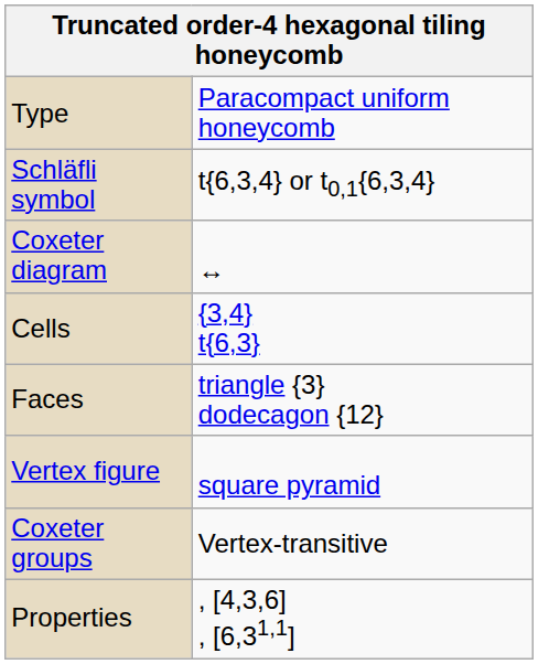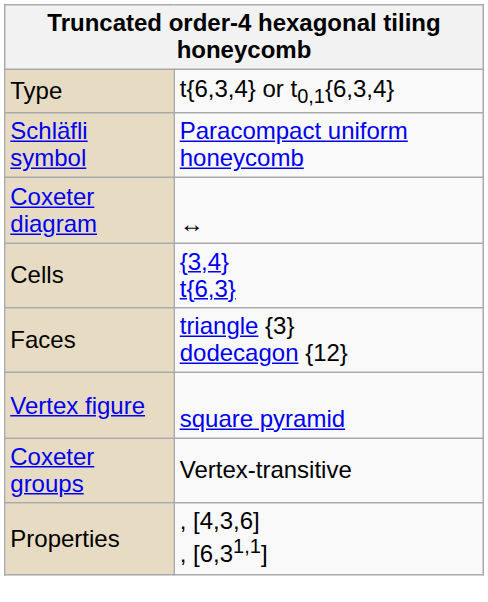Type | column 2: Paracompact uniform honeycomb -> t{6,3,4} or t0,1{6,3,4}
Schläfli symbol | column 2: t{6,3,4} or t0,1{6,3,4} -> Paracompact uniform honeycomb
